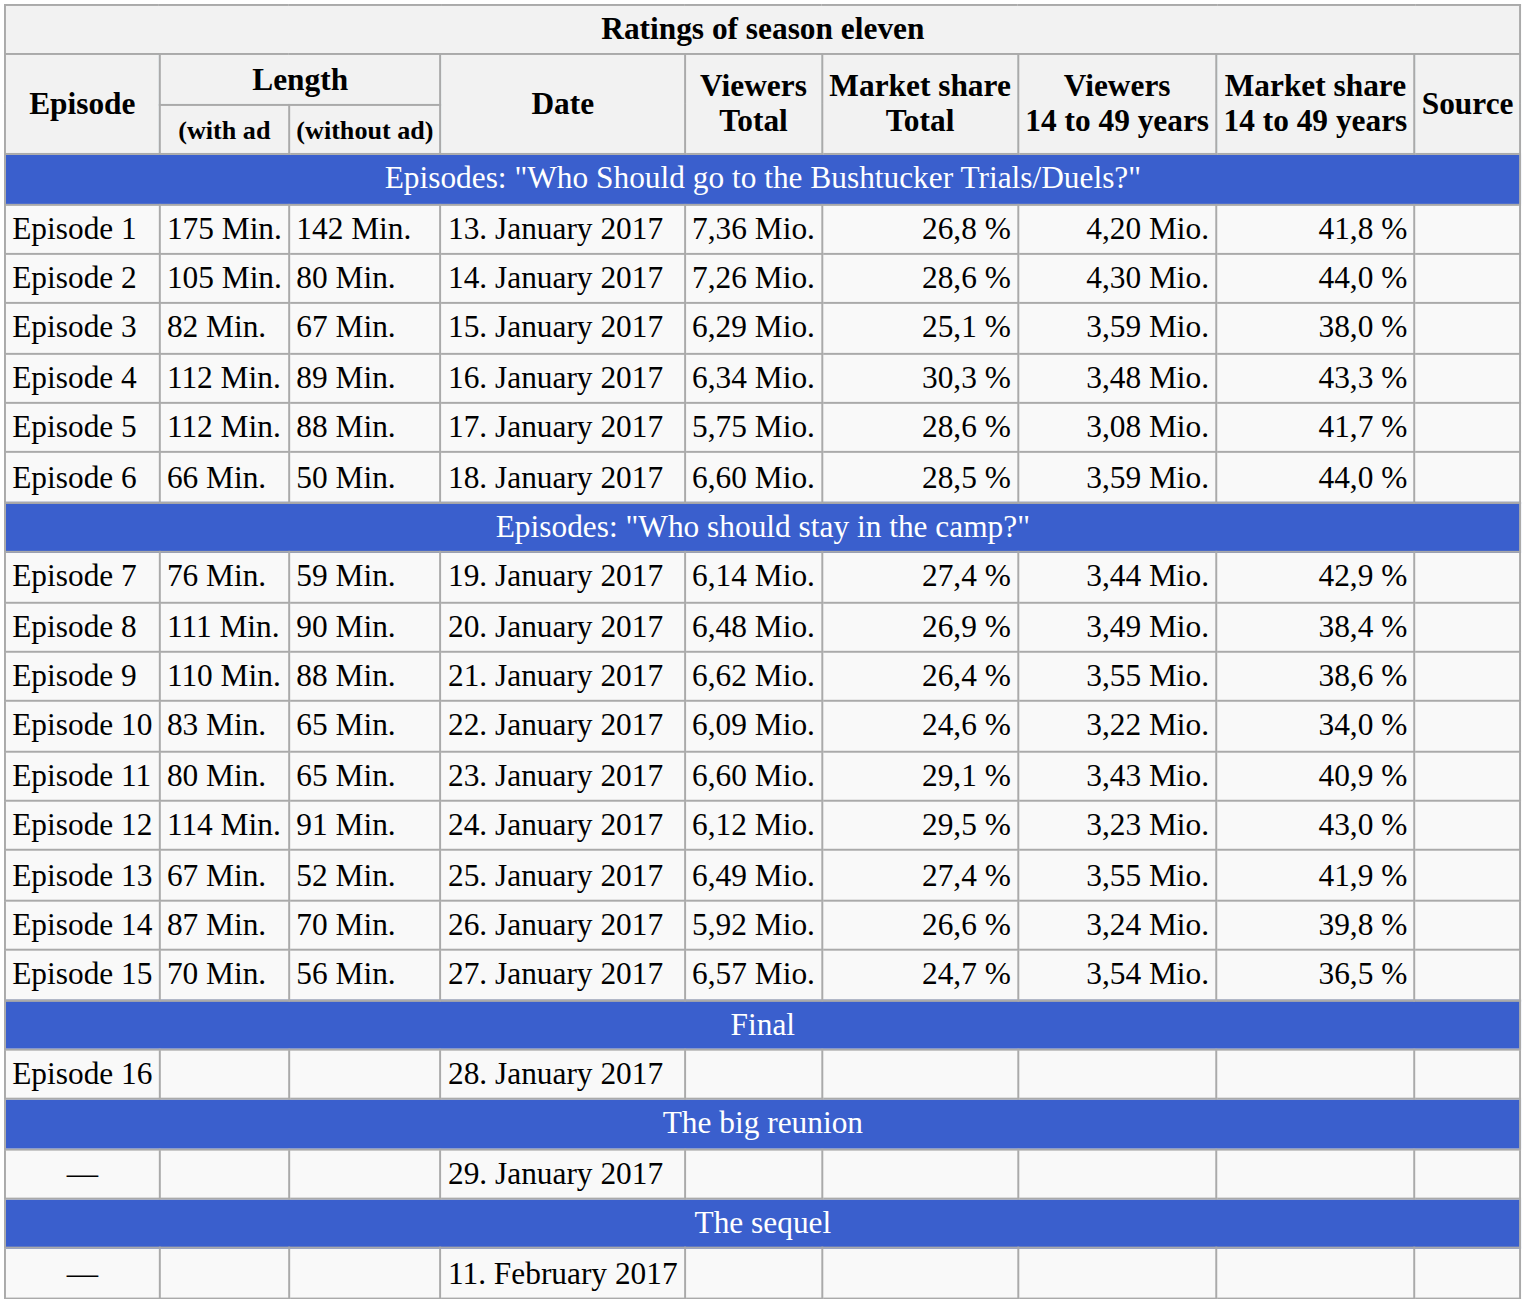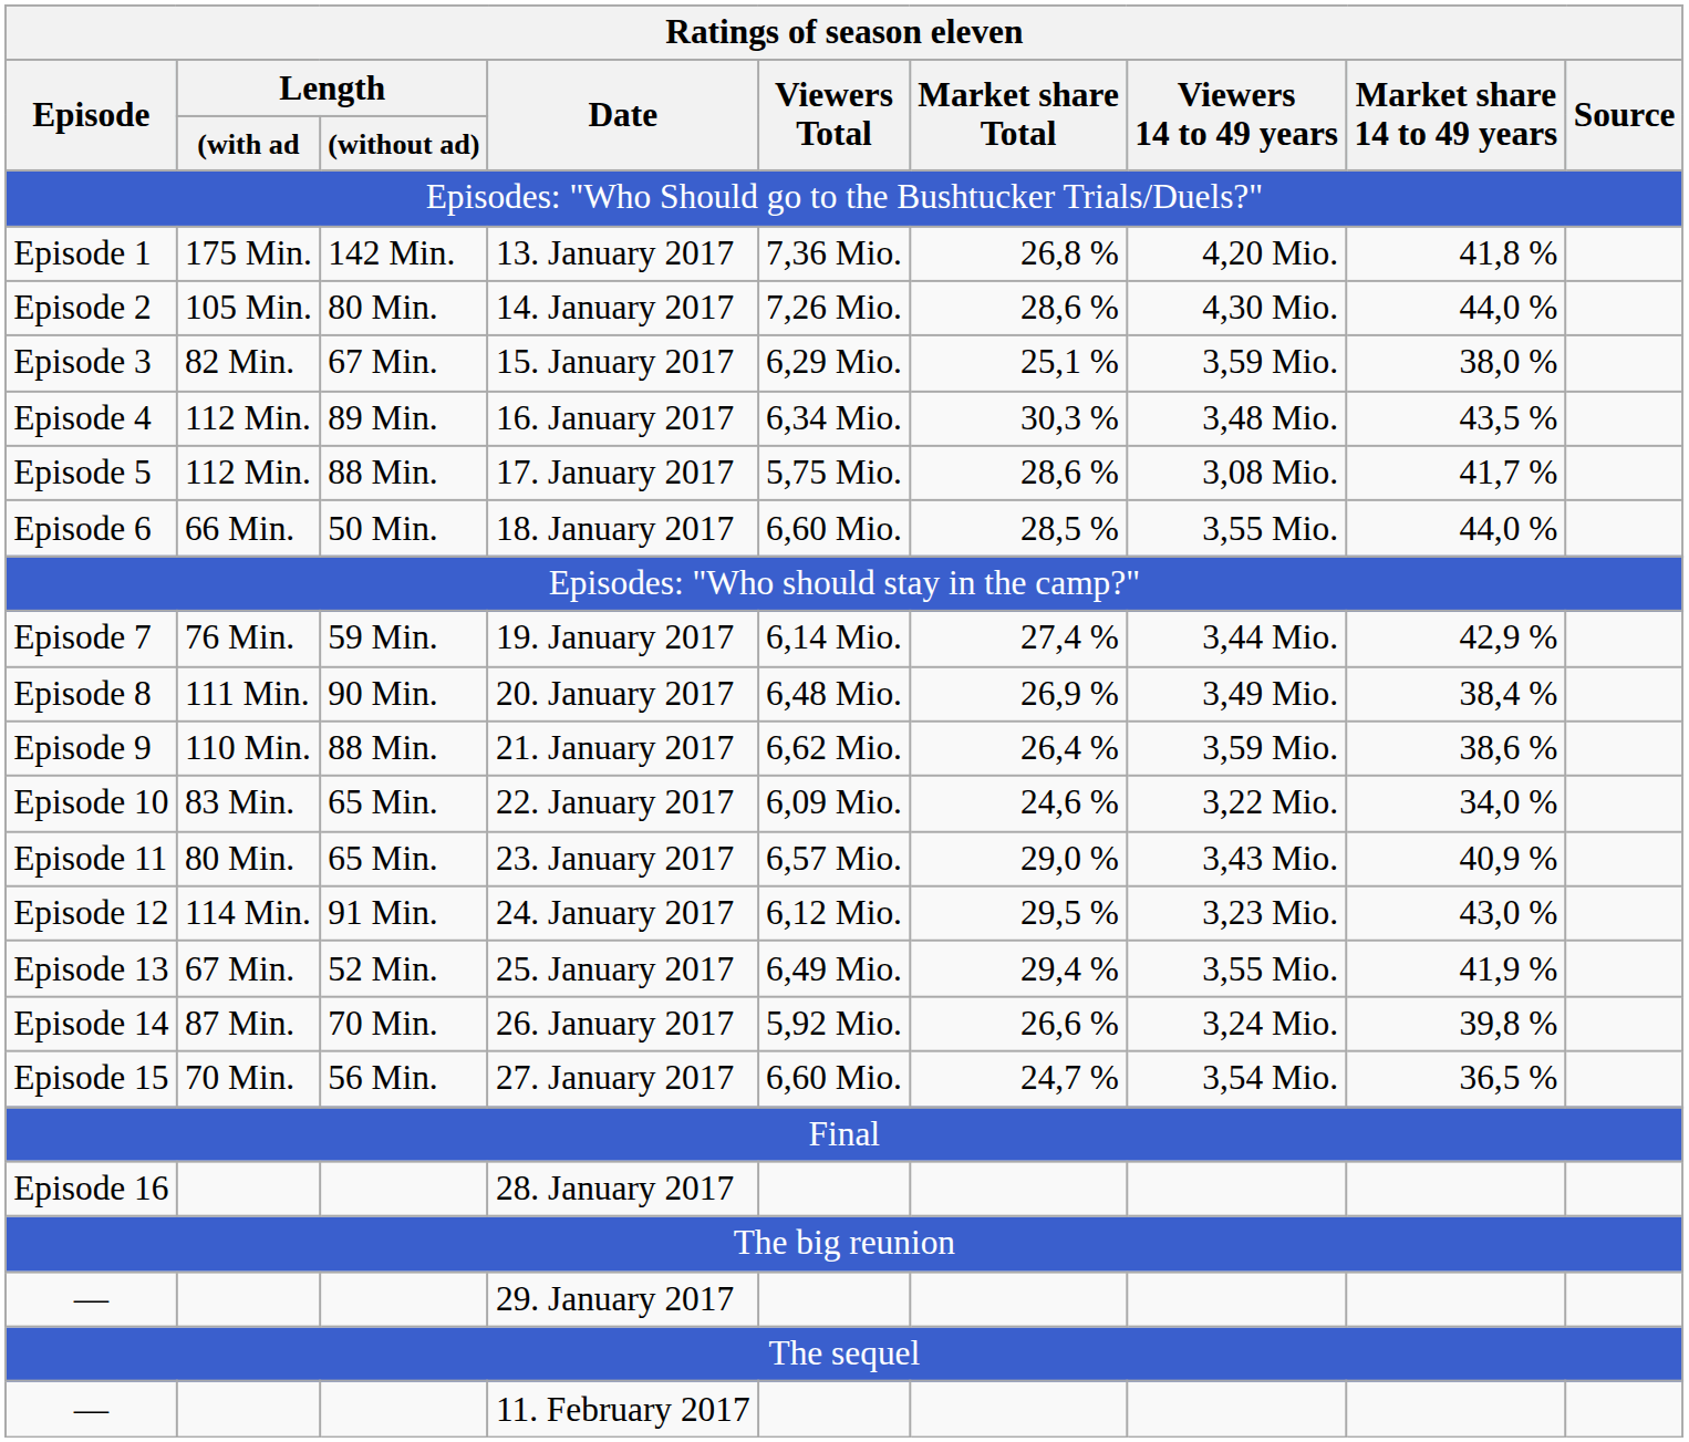16. January 2017 | Market share 14 to 49 years: 43,3 % -> 43,5 %
18. January 2017 | Viewers 14 to 49 years: 3,59 Mio. -> 3,55 Mio.
21. January 2017 | Viewers 14 to 49 years: 3,55 Mio. -> 3,59 Mio.
23. January 2017 | Viewers Total: 6,60 Mio. -> 6,57 Mio.
23. January 2017 | Market share Total: 29,1 % -> 29,0 %
25. January 2017 | Market share Total: 27,4 % -> 29,4 %
27. January 2017 | Viewers Total: 6,57 Mio. -> 6,60 Mio.
